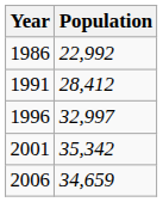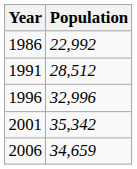1991 | Population: 28,412 -> 28,512
1996 | Population: 32,997 -> 32,996
